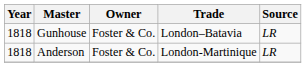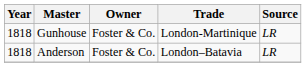Gunhouse | Trade: London–Batavia -> London-Martinique
Anderson | Trade: London-Martinique -> London–Batavia
